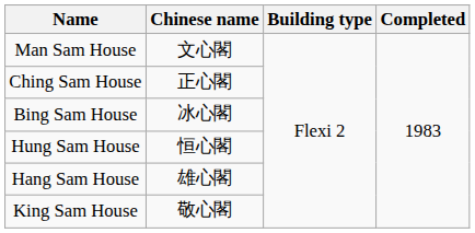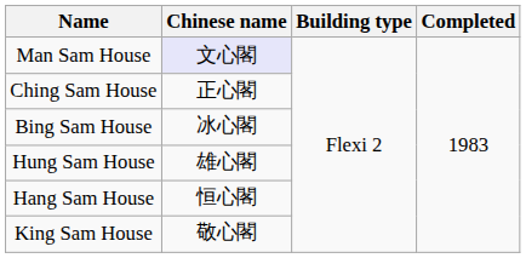Man Sam House | Chinese name: no background -> lavender background
Hung Sam House | Chinese name: 恒心閣 -> 雄心閣
Hang Sam House | Chinese name: 雄心閣 -> 恒心閣
